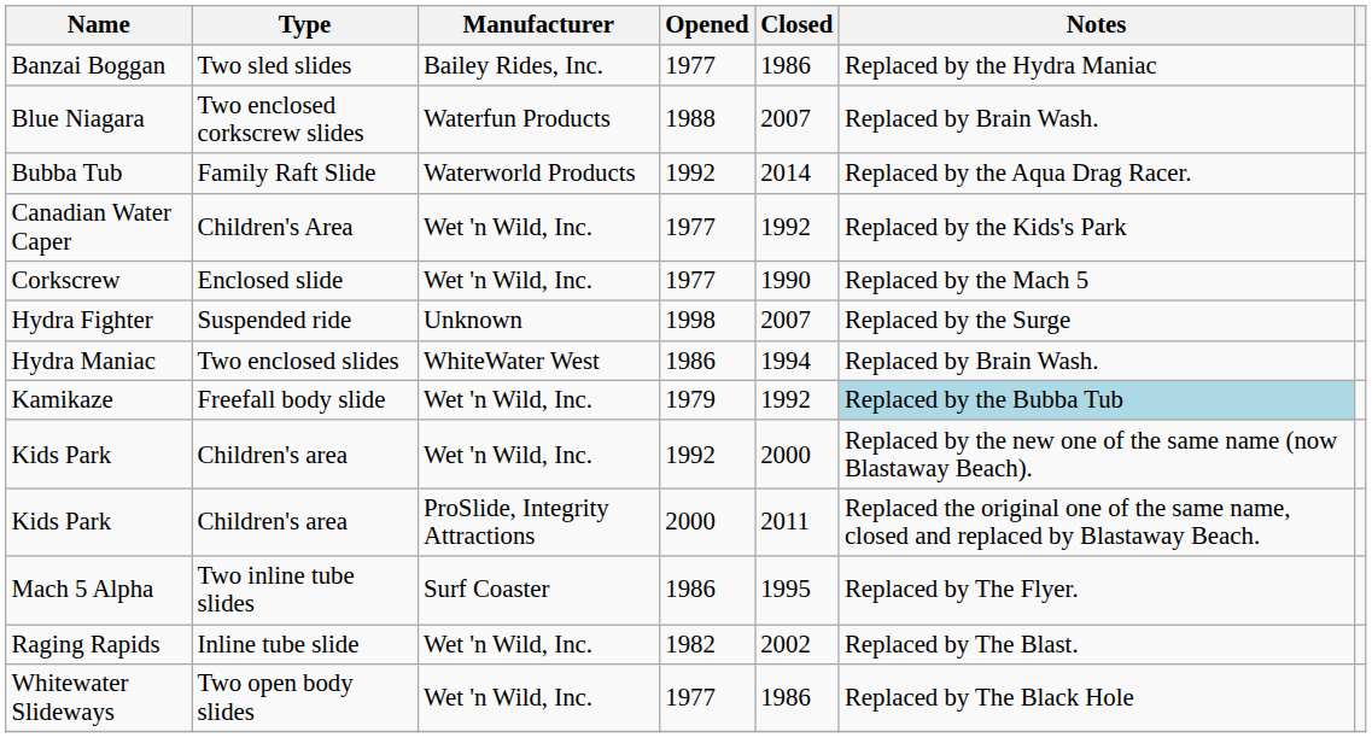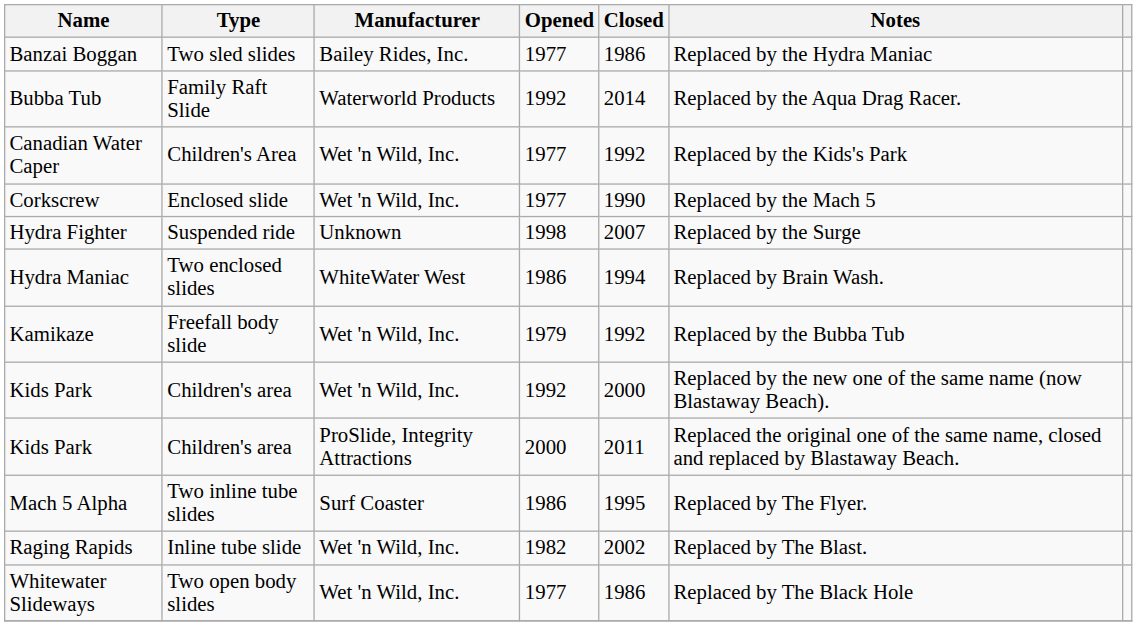- row: Blue Niagara | Two enclosed corkscrew slides | Waterfun Products | 1988 | 2007 | Replaced by Brain Wash.
Kamikaze | Notes: lightblue background -> no background
